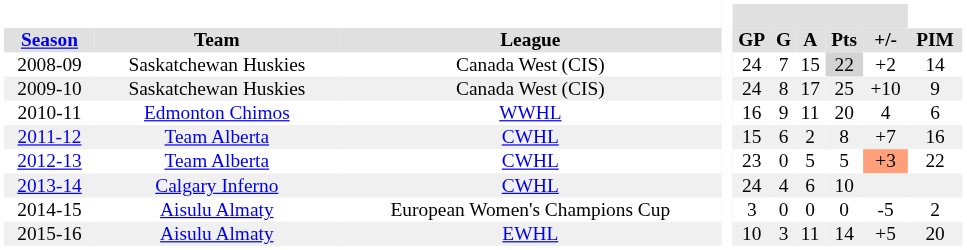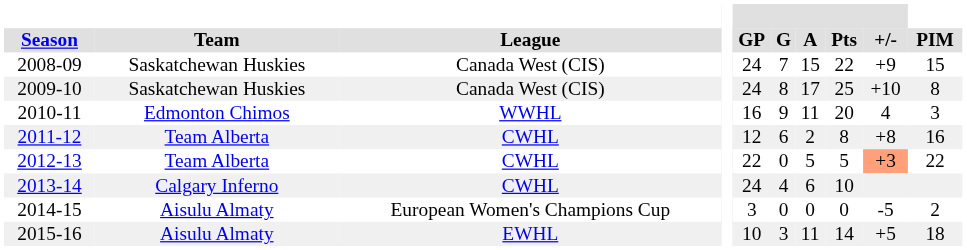2008-09 | Pts: lightgrey background -> no background
2008-09 | +/-: +2 -> +9
2008-09 | PIM: 14 -> 15
2009-10 | PIM: 9 -> 8
2010-11 | PIM: 6 -> 3
2011-12 | GP: 15 -> 12
2011-12 | +/-: +7 -> +8
2012-13 | GP: 23 -> 22
2015-16 | PIM: 20 -> 18
